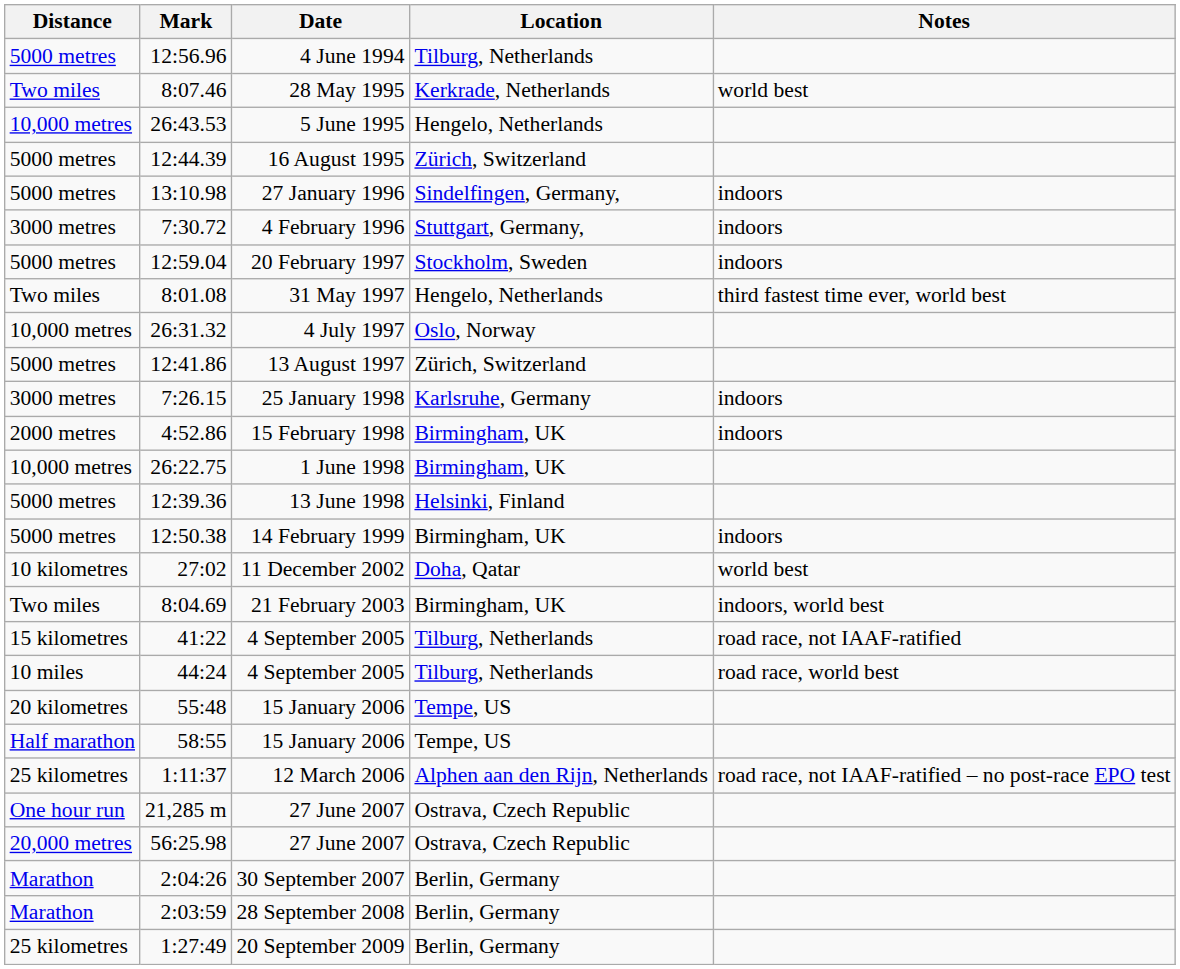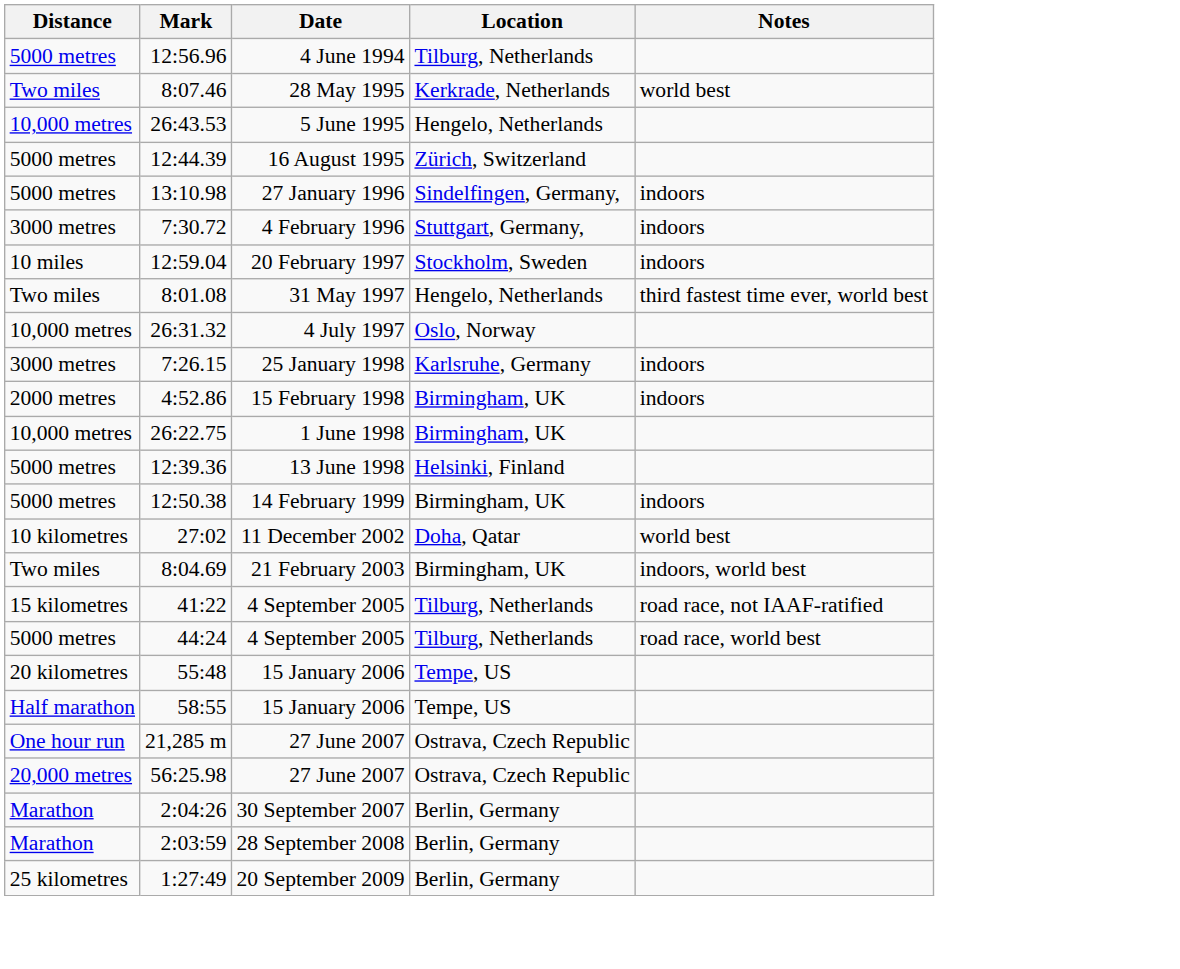12:59.04 | Distance: 5000 metres -> 10 miles
- row: 5000 metres | 12:41.86 | 13 August 1997 | Zürich, Switzerland
44:24 | Distance: 10 miles -> 5000 metres
- row: 25 kilometres | 1:11:37 | 12 March 2006 | Alphen aan den Rijn, Netherlands | road race, not IAAF-ratified – no post-race EPO test
